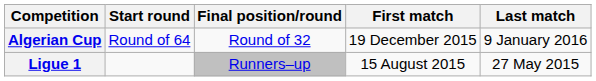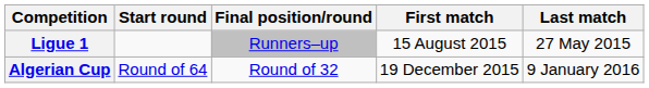rows swapped: Ligue 1 <-> Algerian Cup
